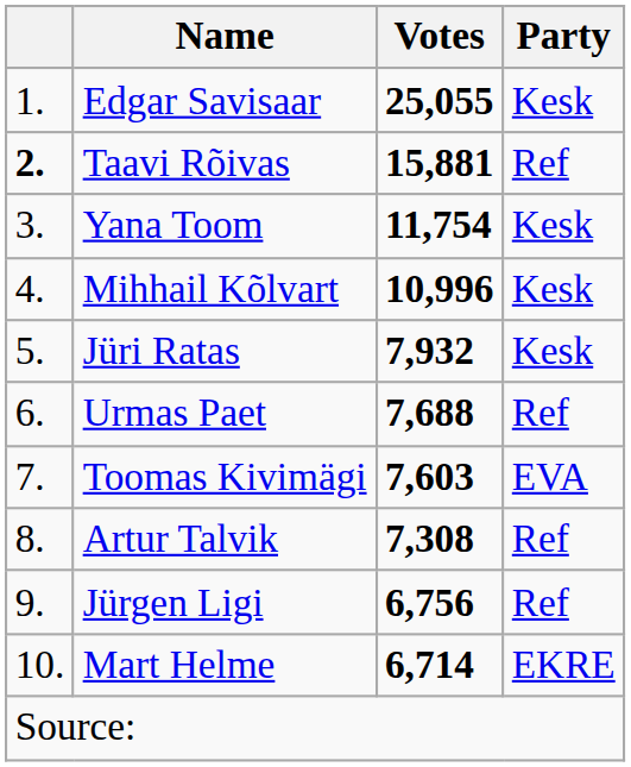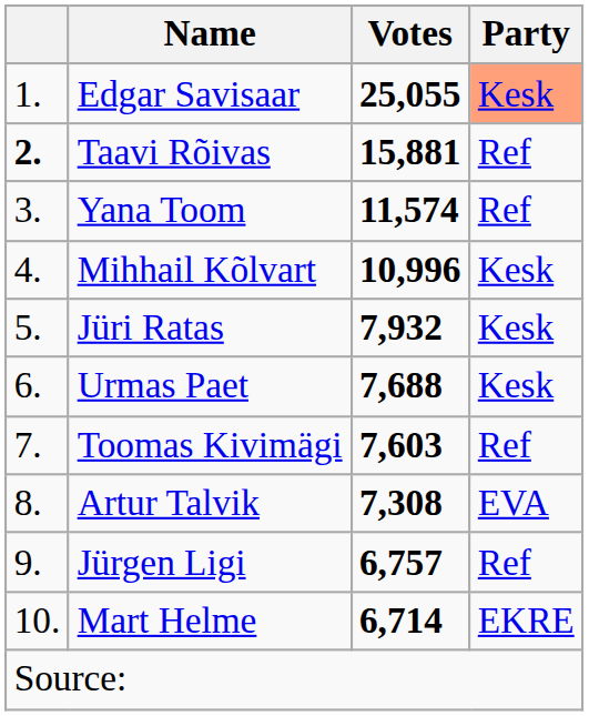Edgar Savisaar | Party: no background -> lightsalmon background
Yana Toom | Votes: 11,754 -> 11,574
Yana Toom | Party: Kesk -> Ref
Urmas Paet | Party: Ref -> Kesk
Toomas Kivimägi | Party: EVA -> Ref
Artur Talvik | Party: Ref -> EVA
Jürgen Ligi | Votes: 6,756 -> 6,757
